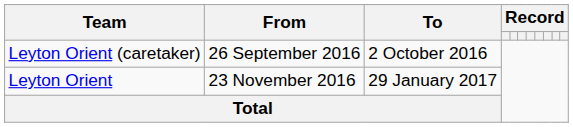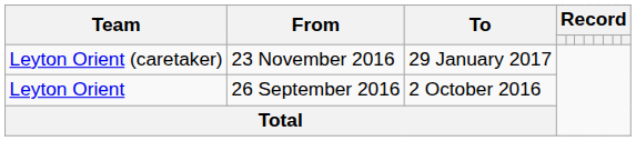Leyton Orient (caretaker) | From: 26 September 2016 -> 23 November 2016
Leyton Orient (caretaker) | To: 2 October 2016 -> 29 January 2017
Leyton Orient | From: 23 November 2016 -> 26 September 2016
Leyton Orient | To: 29 January 2017 -> 2 October 2016
